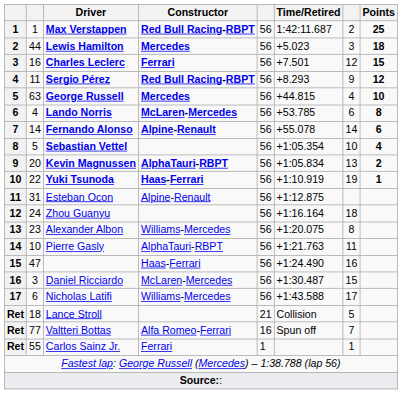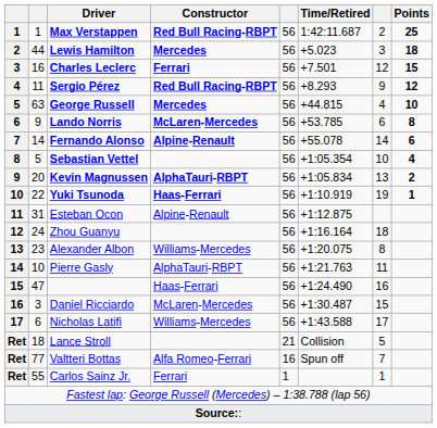Lando Norris | column 2: 4 -> 9
